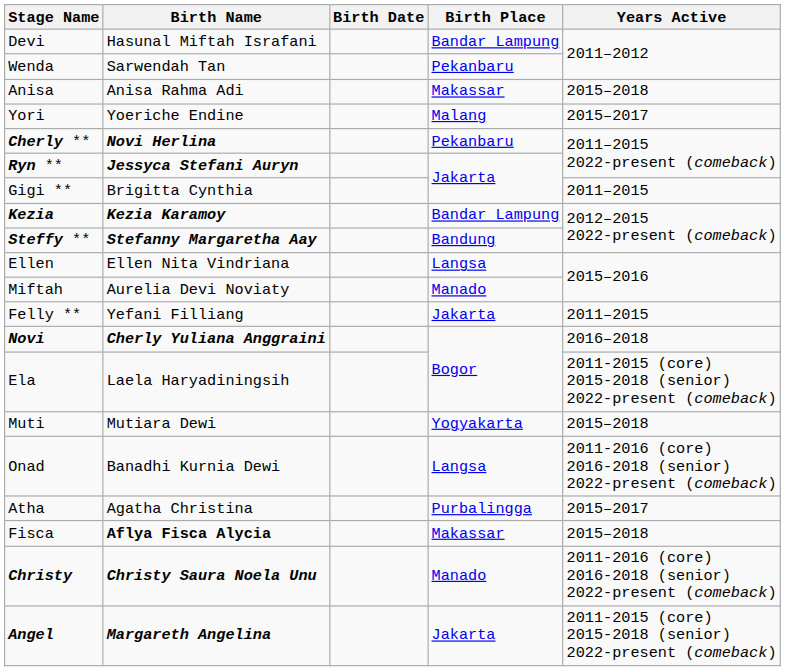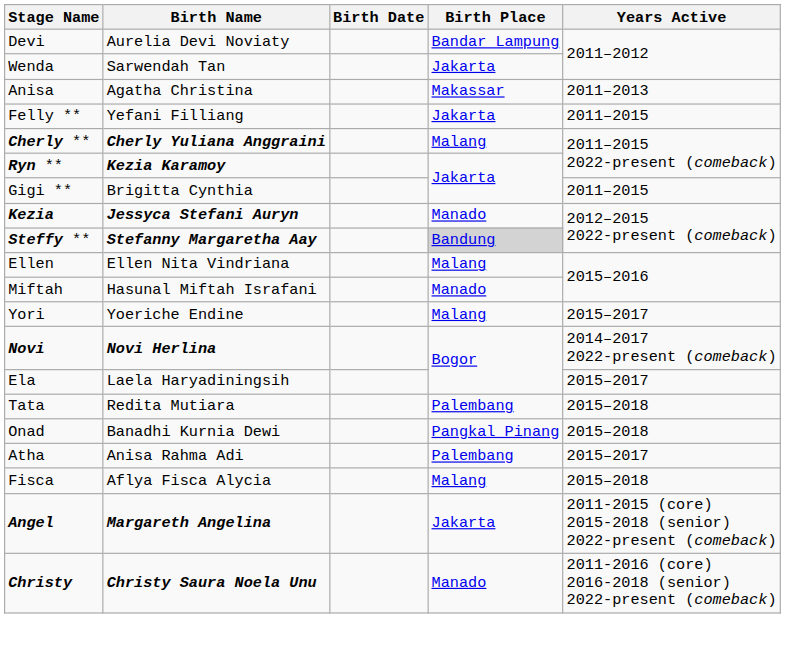Devi | Birth Name: Hasunal Miftah Israfani -> Aurelia Devi Noviaty
Wenda | Birth Place: Pekanbaru -> Jakarta
Anisa | Birth Name: Anisa Rahma Adi -> Agatha Christina
Anisa | Years Active: 2015–2018 -> 2011–2013
rows swapped: Felly ** <-> Yori
Cherly ** | Birth Name: Novi Herlina -> Cherly Yuliana Anggraini
Cherly ** | Birth Place: Pekanbaru -> Malang
Ryn ** | Birth Name: Jessyca Stefani Auryn -> Kezia Karamoy
Kezia | Birth Name: Kezia Karamoy -> Jessyca Stefani Auryn
Kezia | Birth Place: Bandar Lampung -> Manado
Steffy ** | Birth Place: no background -> lightgrey background
Ellen | Birth Place: Langsa -> Malang
Miftah | Birth Name: Aurelia Devi Noviaty -> Hasunal Miftah Israfani
Novi | Birth Name: Cherly Yuliana Anggraini -> Novi Herlina
Novi | Years Active: 2016–2018 -> 2014–2017 2022-present (comeback)
Ela | Years Active: 2011-2015 (core) 2015-2018 (senior) 2022-present (comeback) -> 2015–2017
- row: Muti | Mutiara Dewi | Yogyakarta | 2015–2018
+ row: Tata | Redita Mutiara | Palembang | 2015–2018
Onad | Birth Place: Langsa -> Pangkal Pinang
Onad | Years Active: 2011-2016 (core) 2016-2018 (senior) 2022-present (comeback) -> 2015–2018
Atha | Birth Name: Agatha Christina -> Anisa Rahma Adi
Atha | Birth Place: Purbalingga -> Palembang
Fisca | Birth Name: bold -> normal
Fisca | Birth Place: Makassar -> Malang
rows swapped: Angel <-> Christy
